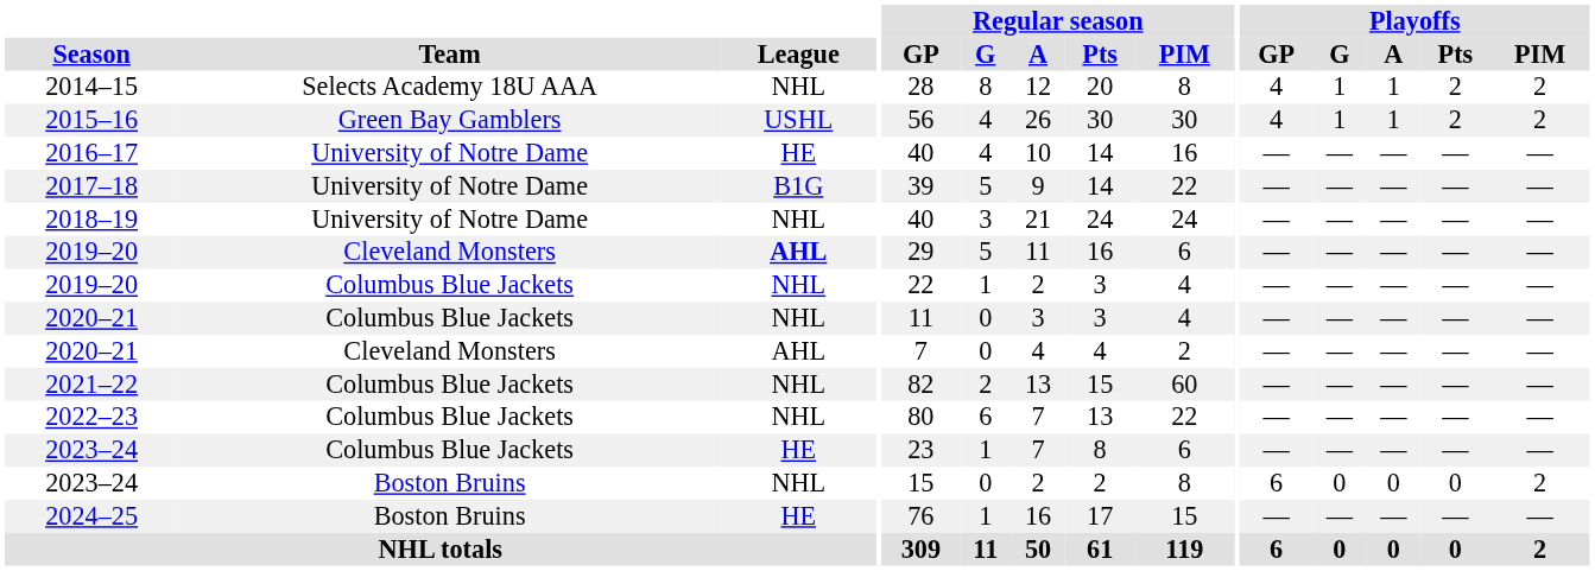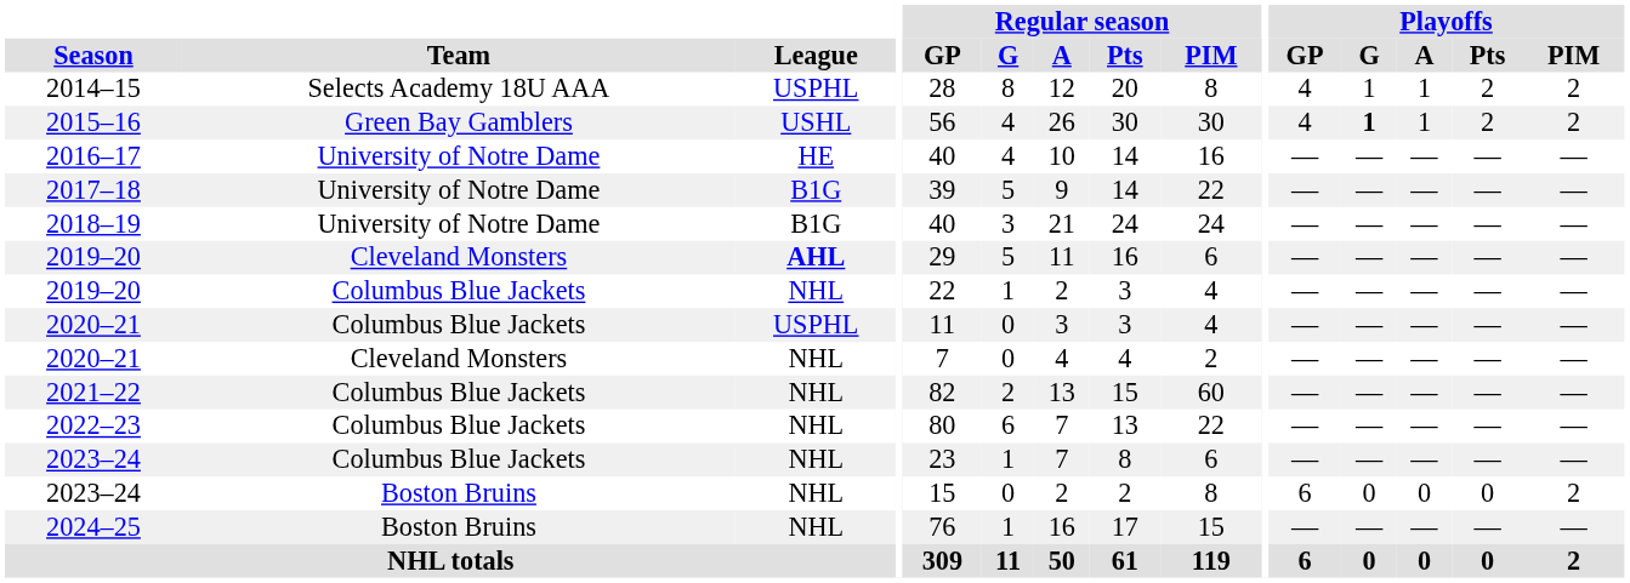2014–15 | League: NHL -> USPHL
2015–16 | Playoffs / G: normal -> bold
2018–19 | League: NHL -> B1G
2020–21 / Columbus Blue Jackets | League: NHL -> USPHL
2020–21 / Cleveland Monsters | League: AHL -> NHL
2023–24 / Columbus Blue Jackets | League: HE -> NHL
2024–25 | League: HE -> NHL
